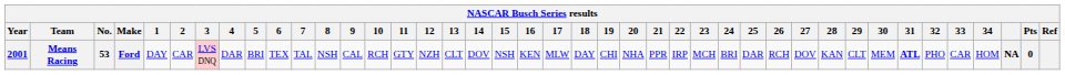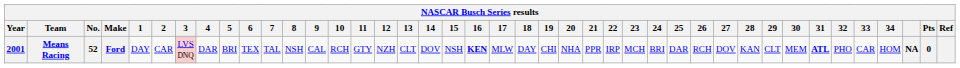Means Racing | No.: 53 -> 52
Means Racing | 16: normal -> bold
